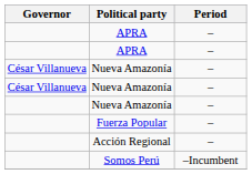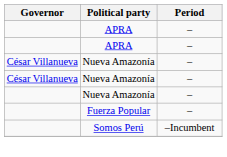- row: Acción Regional | –
